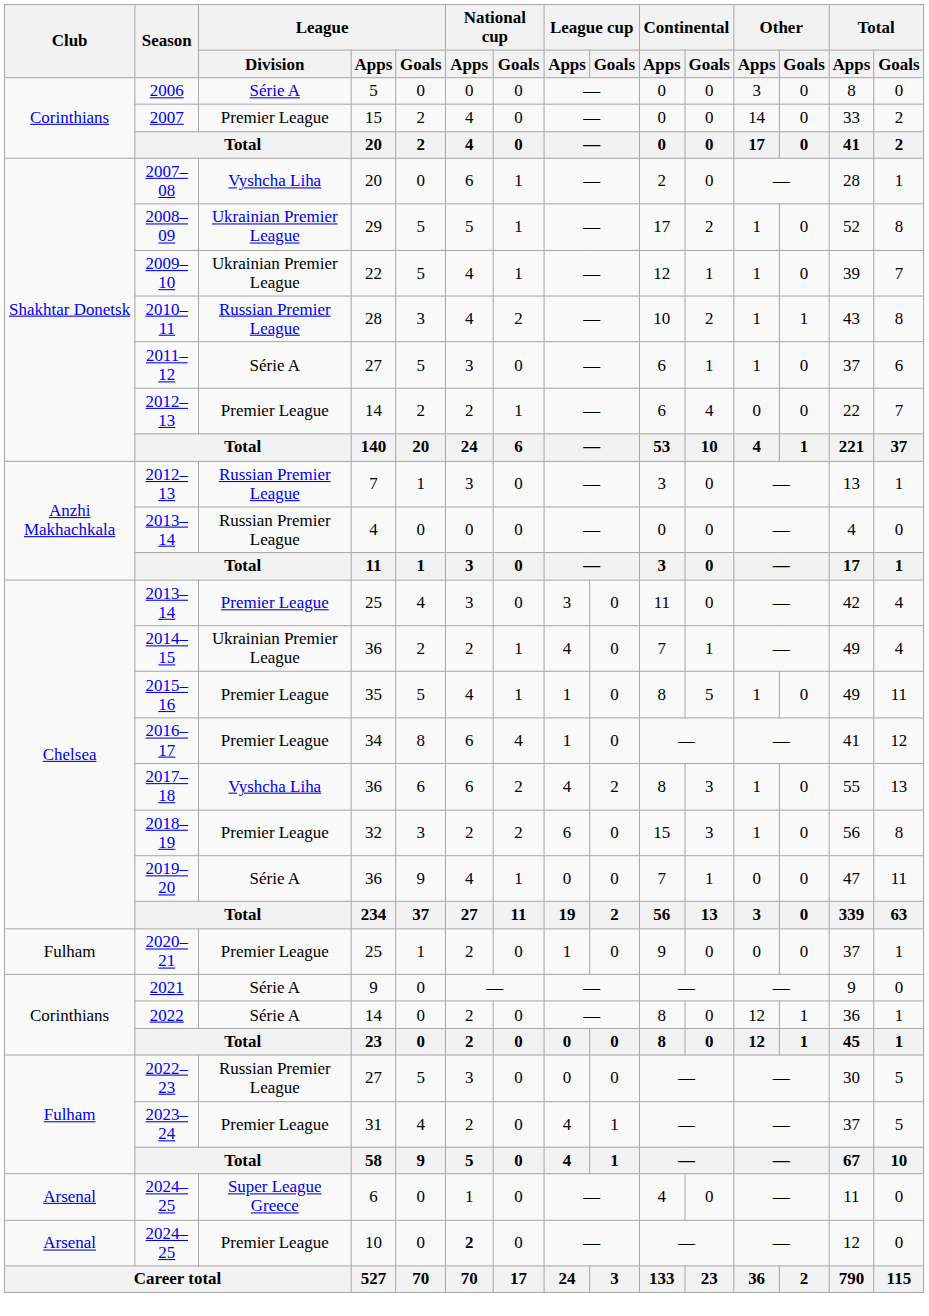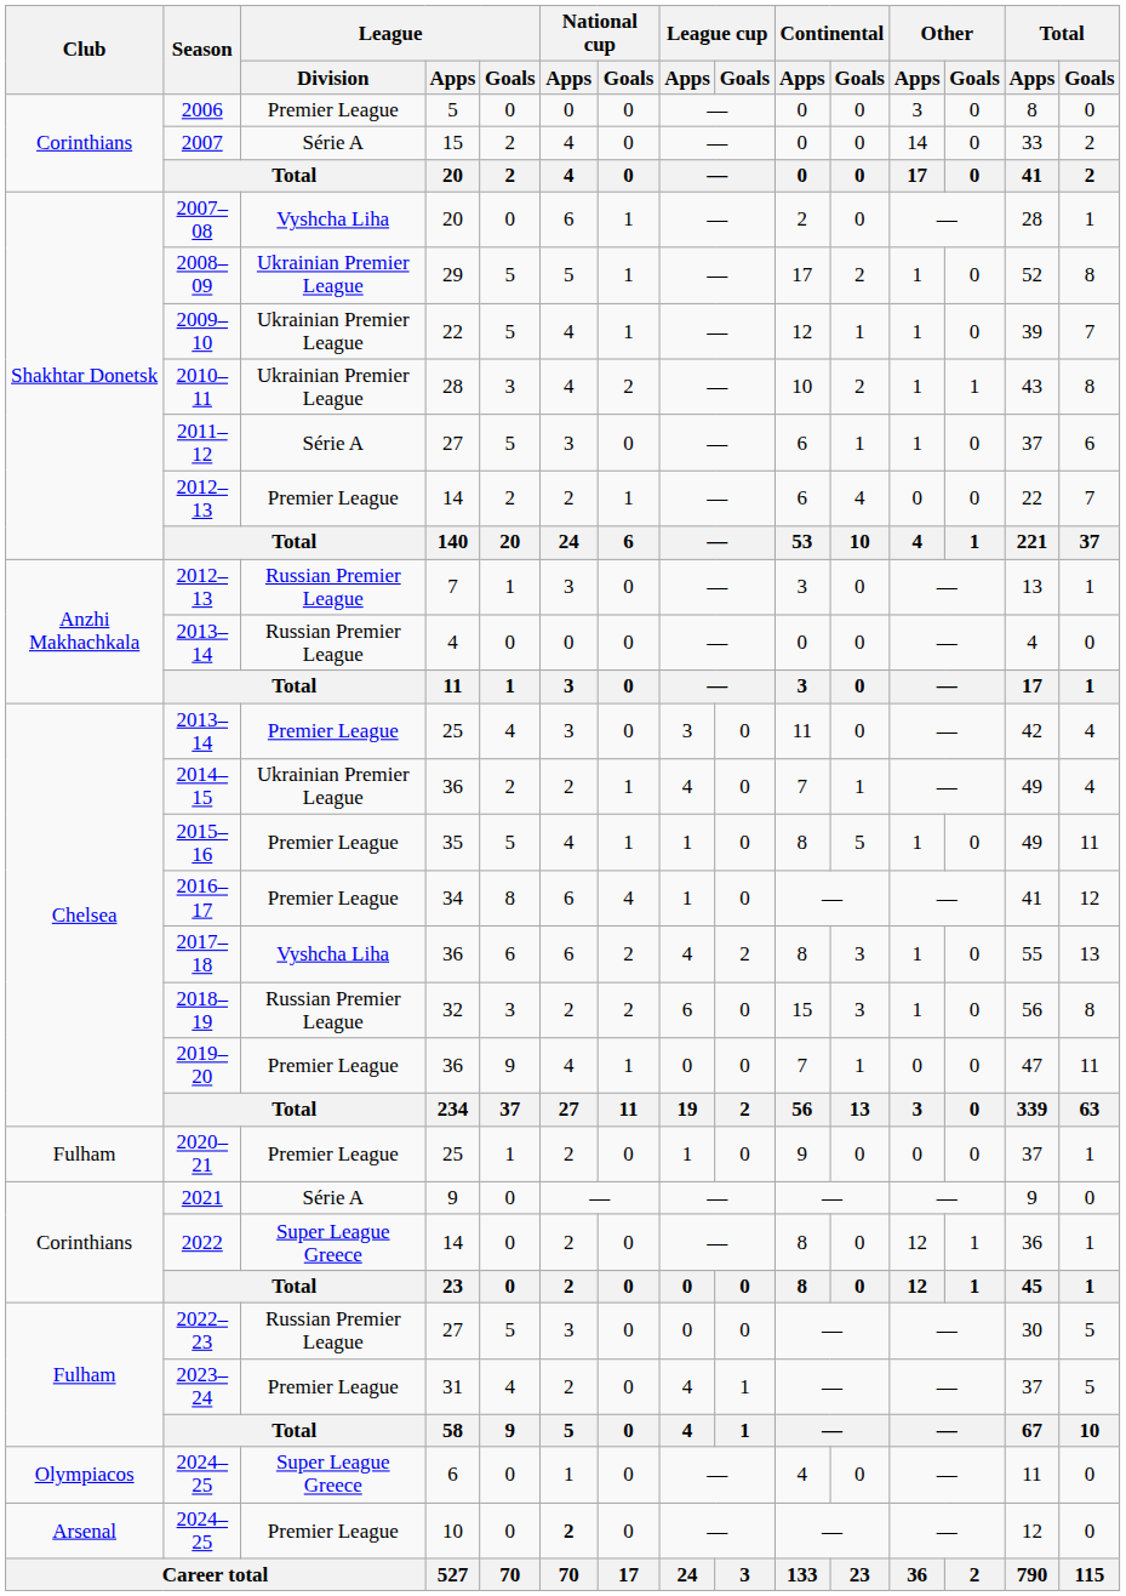2006 | League / Division: Série A -> Premier League
2007 | League / Division: Premier League -> Série A
2010–11 | League / Division: Russian Premier League -> Ukrainian Premier League
2018–19 | League / Division: Premier League -> Russian Premier League
2019–20 | League / Division: Série A -> Premier League
2022 | League / Division: Série A -> Super League Greece
2024–25 / 6 | Club: Arsenal -> Olympiacos
